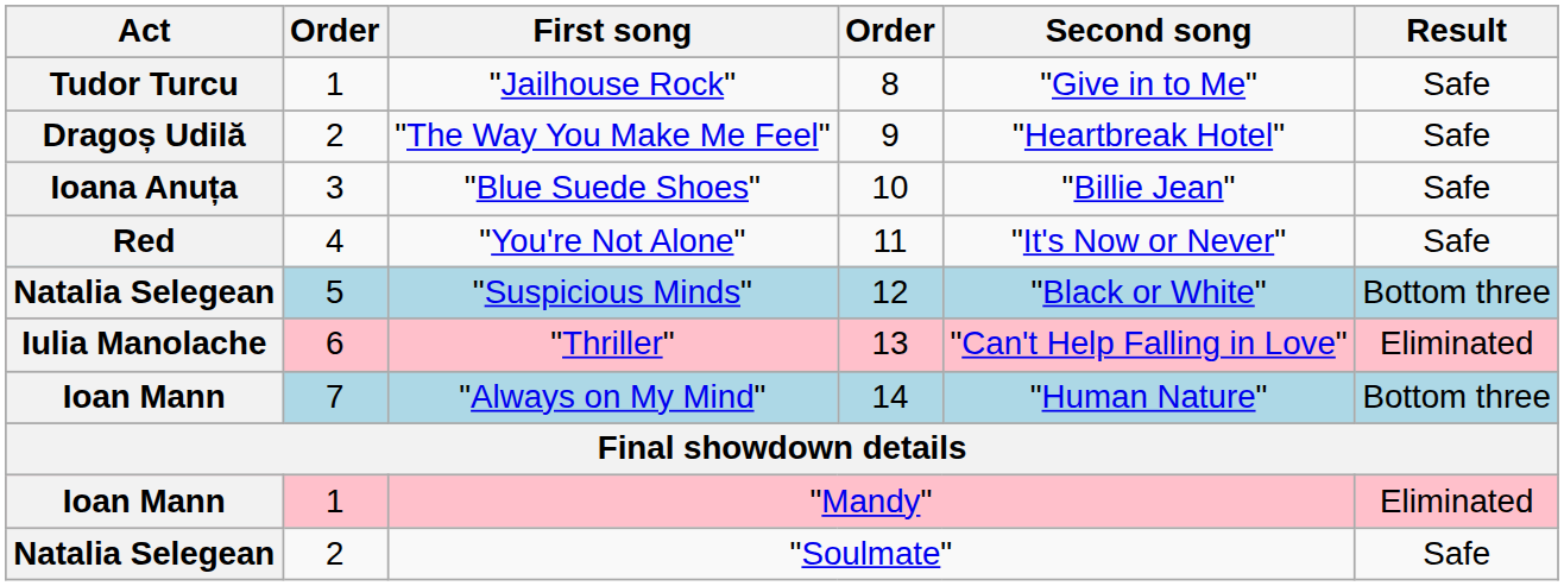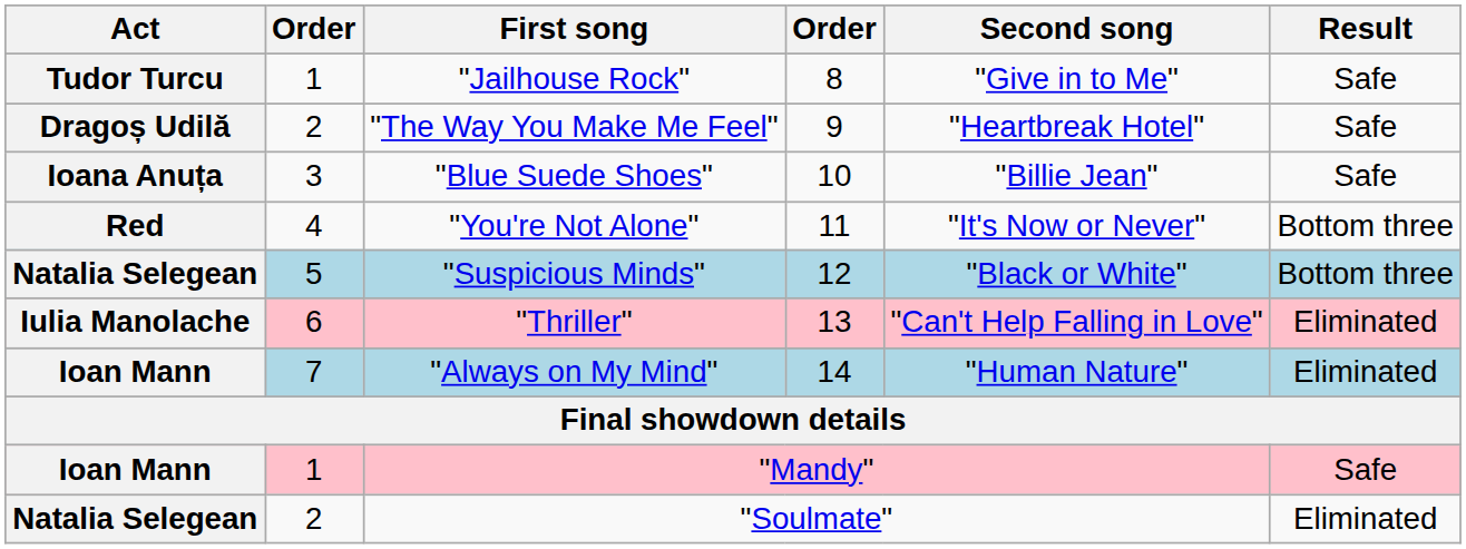"You're Not Alone" | Result: Safe -> Bottom three
"Always on My Mind" | Result: Bottom three -> Eliminated
"Mandy" | Result: Eliminated -> Safe
"Soulmate" | Result: Safe -> Eliminated
